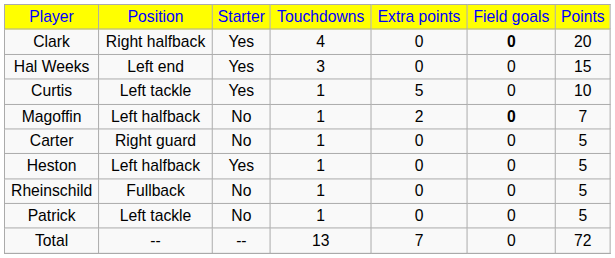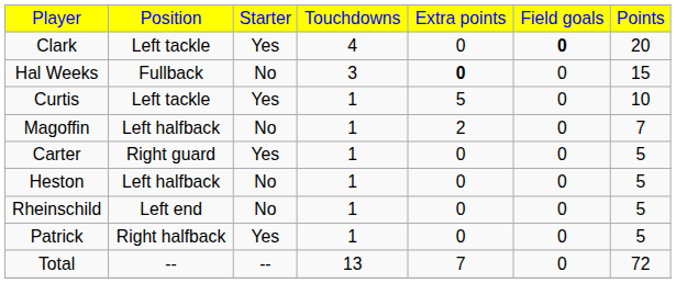Clark | column 2: Right halfback -> Left tackle
Hal Weeks | column 2: Left end -> Fullback
Hal Weeks | column 3: Yes -> No
Hal Weeks | column 5: normal -> bold
Magoffin | column 6: bold -> normal
Carter | column 3: No -> Yes
Heston | column 3: Yes -> No
Rheinschild | column 2: Fullback -> Left end
Patrick | column 2: Left tackle -> Right halfback
Patrick | column 3: No -> Yes
